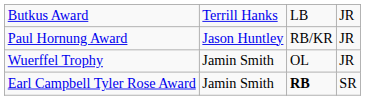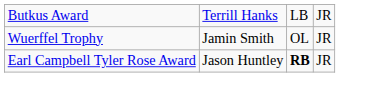- row: Paul Hornung Award | Jason Huntley | RB/KR | JR
Earl Campbell Tyler Rose Award | column 2: Jamin Smith -> Jason Huntley
Earl Campbell Tyler Rose Award | column 4: SR -> JR
